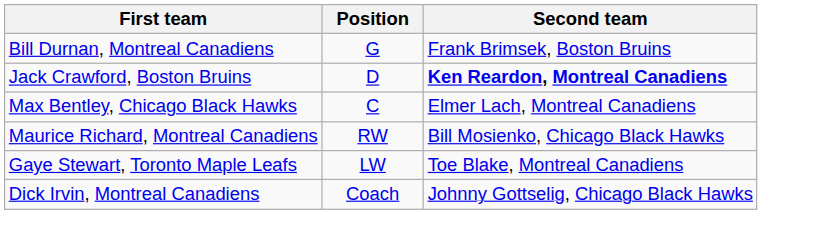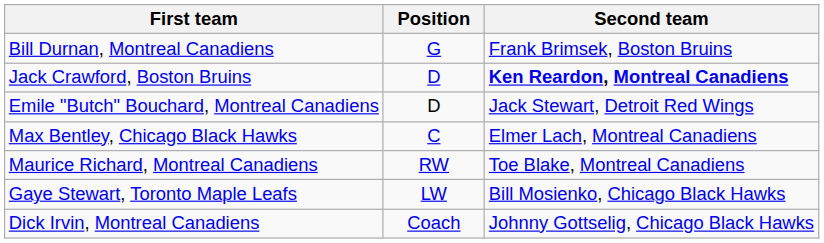+ row: Emile "Butch" Bouchard, Montreal Canadiens | D | Jack Stewart, Detroit Red Wings
Maurice Richard, Montreal Canadiens | Second team: Bill Mosienko, Chicago Black Hawks -> Toe Blake, Montreal Canadiens
Gaye Stewart, Toronto Maple Leafs | Second team: Toe Blake, Montreal Canadiens -> Bill Mosienko, Chicago Black Hawks
